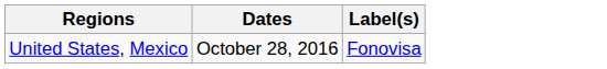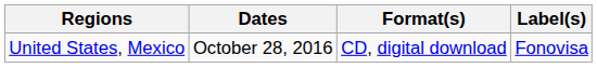+ column: Format(s) | CD, digital download
